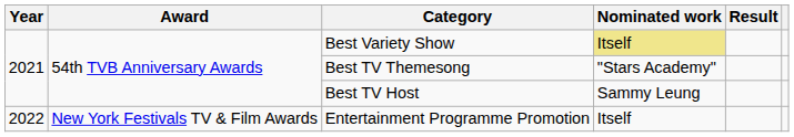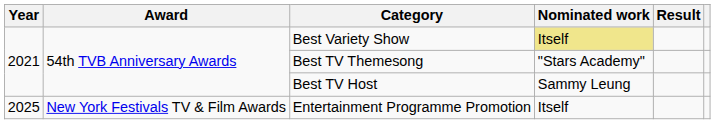Entertainment Programme Promotion | Year: 2022 -> 2025
